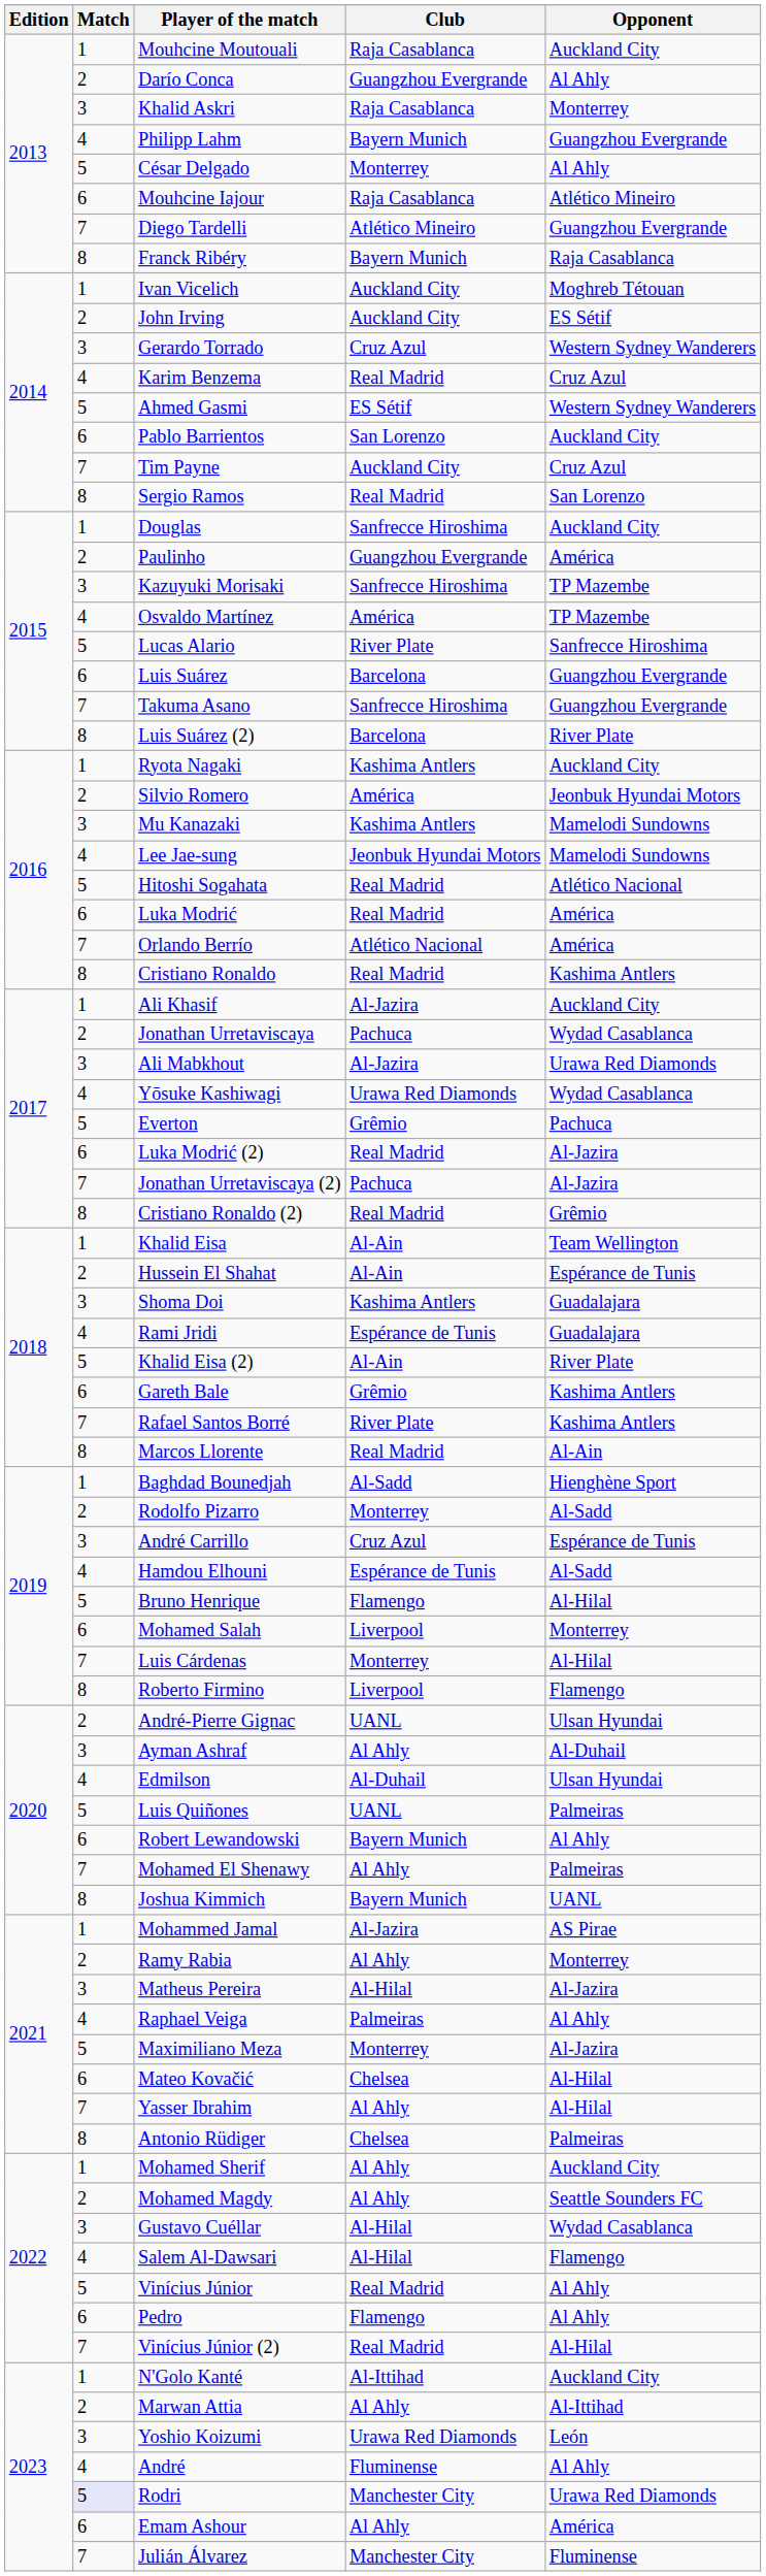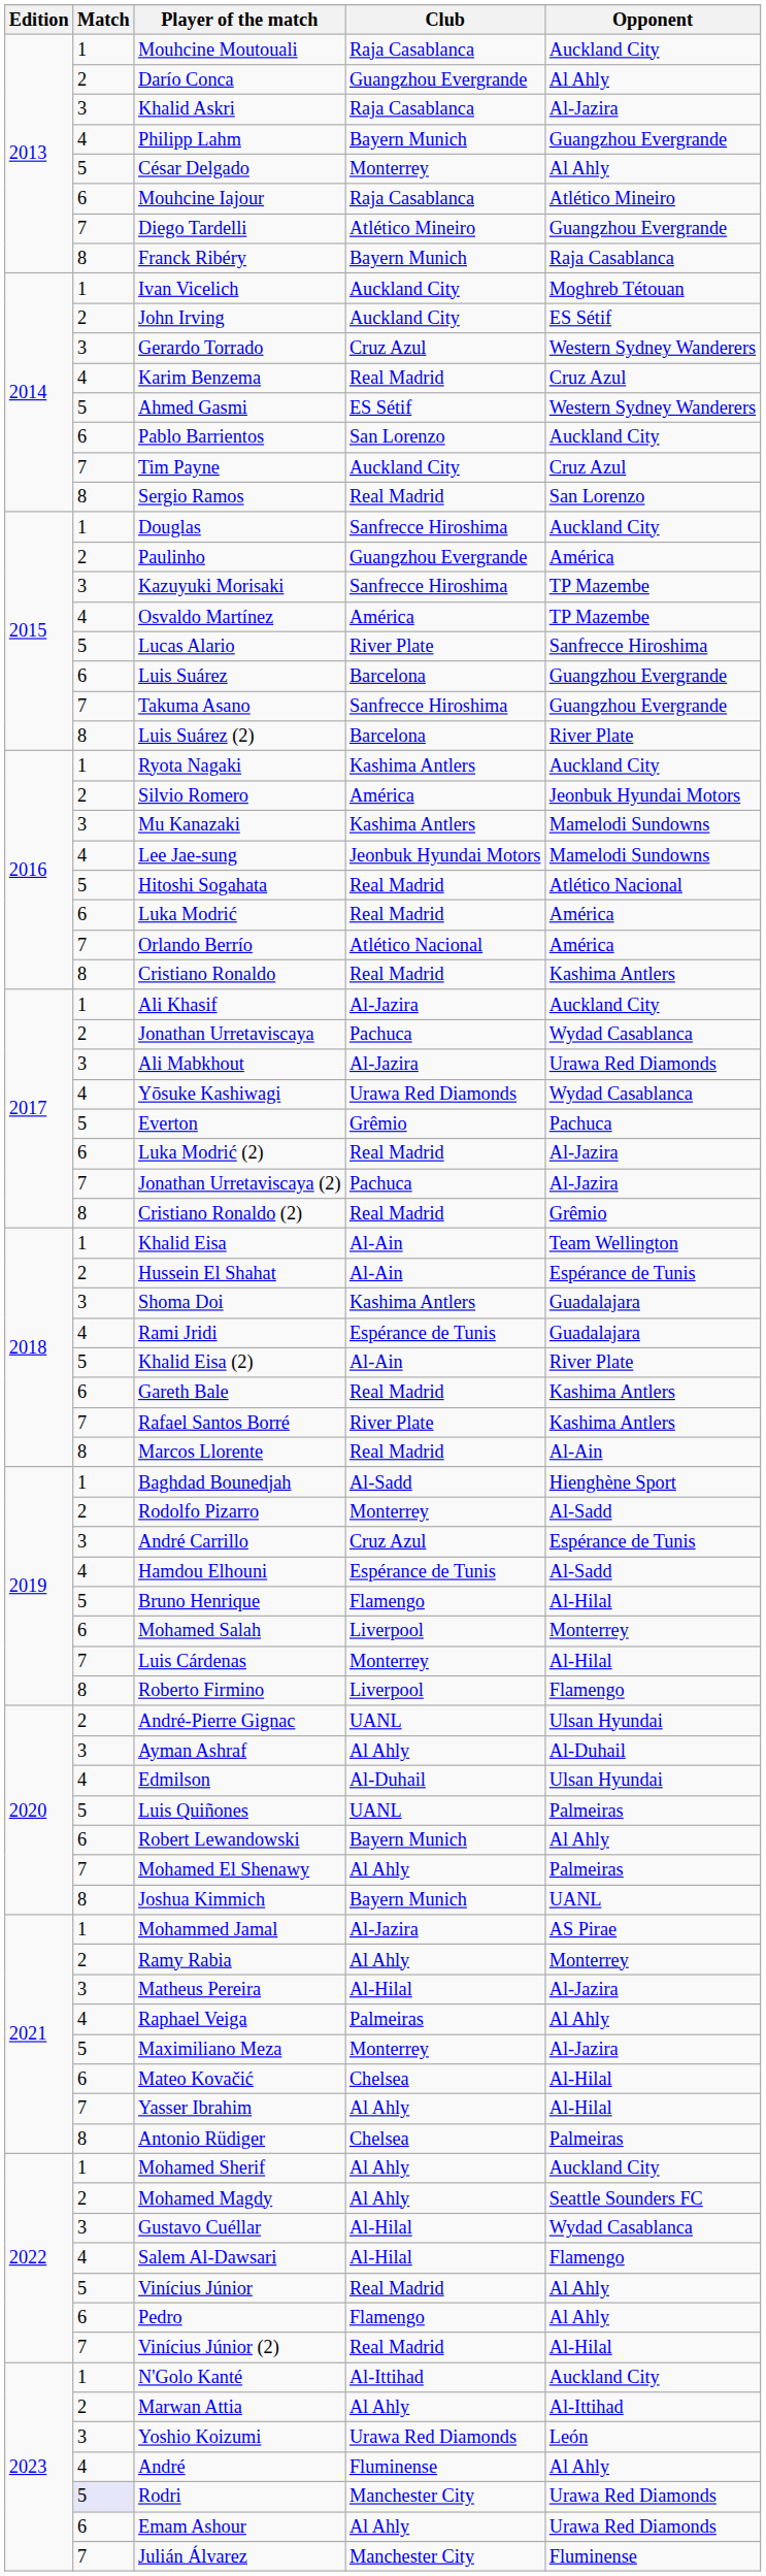Khalid Askri | Opponent: Monterrey -> Al-Jazira
Gareth Bale | Club: Grêmio -> Real Madrid
Emam Ashour | Opponent: América -> Urawa Red Diamonds
